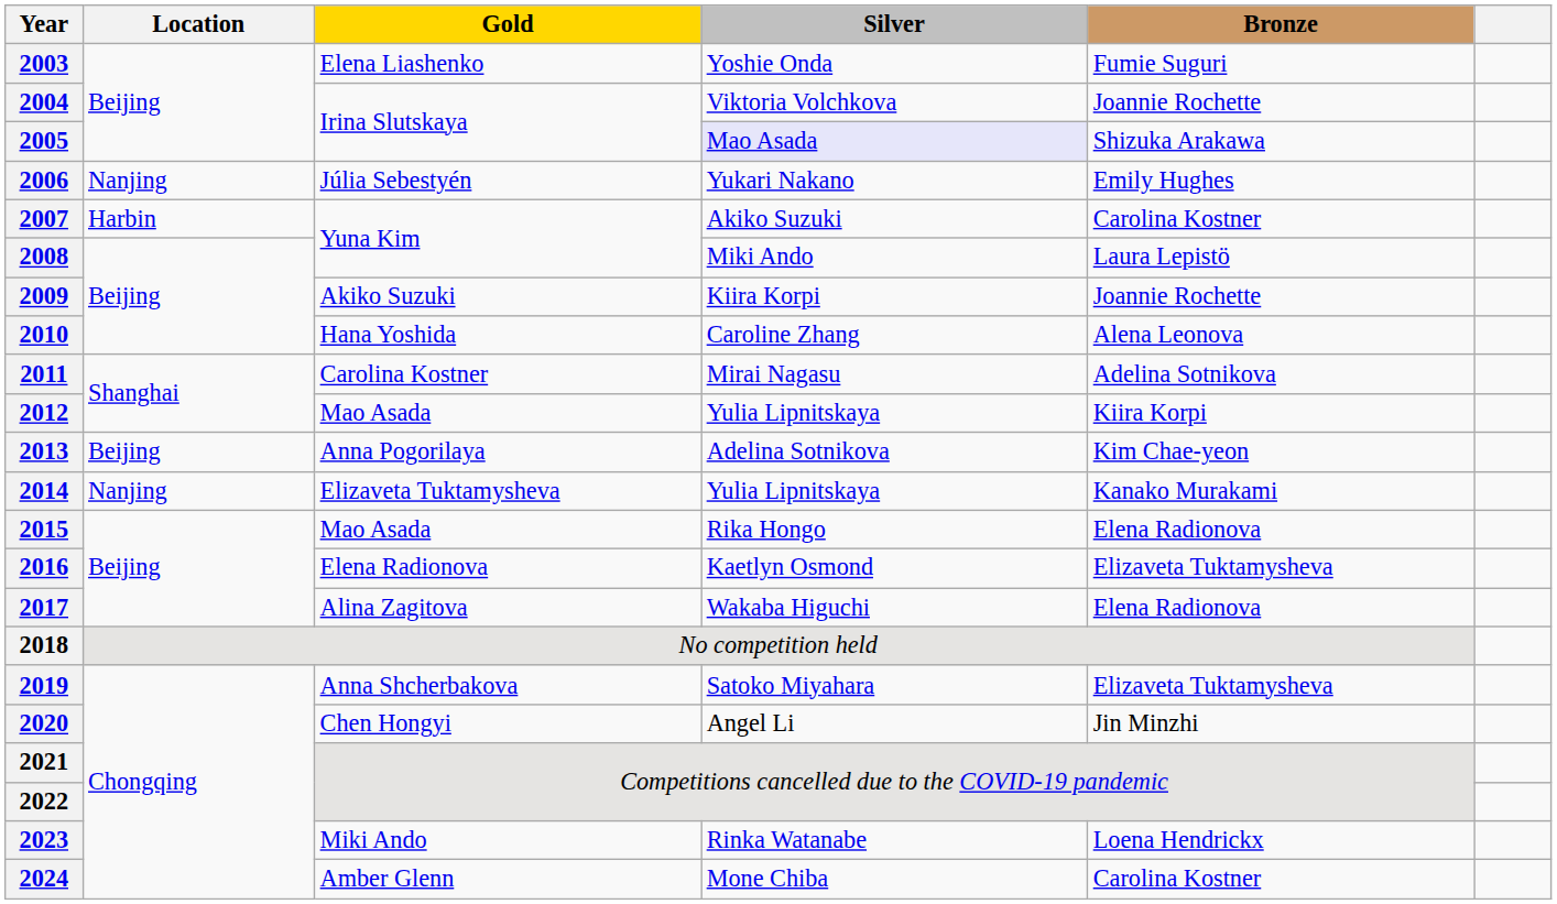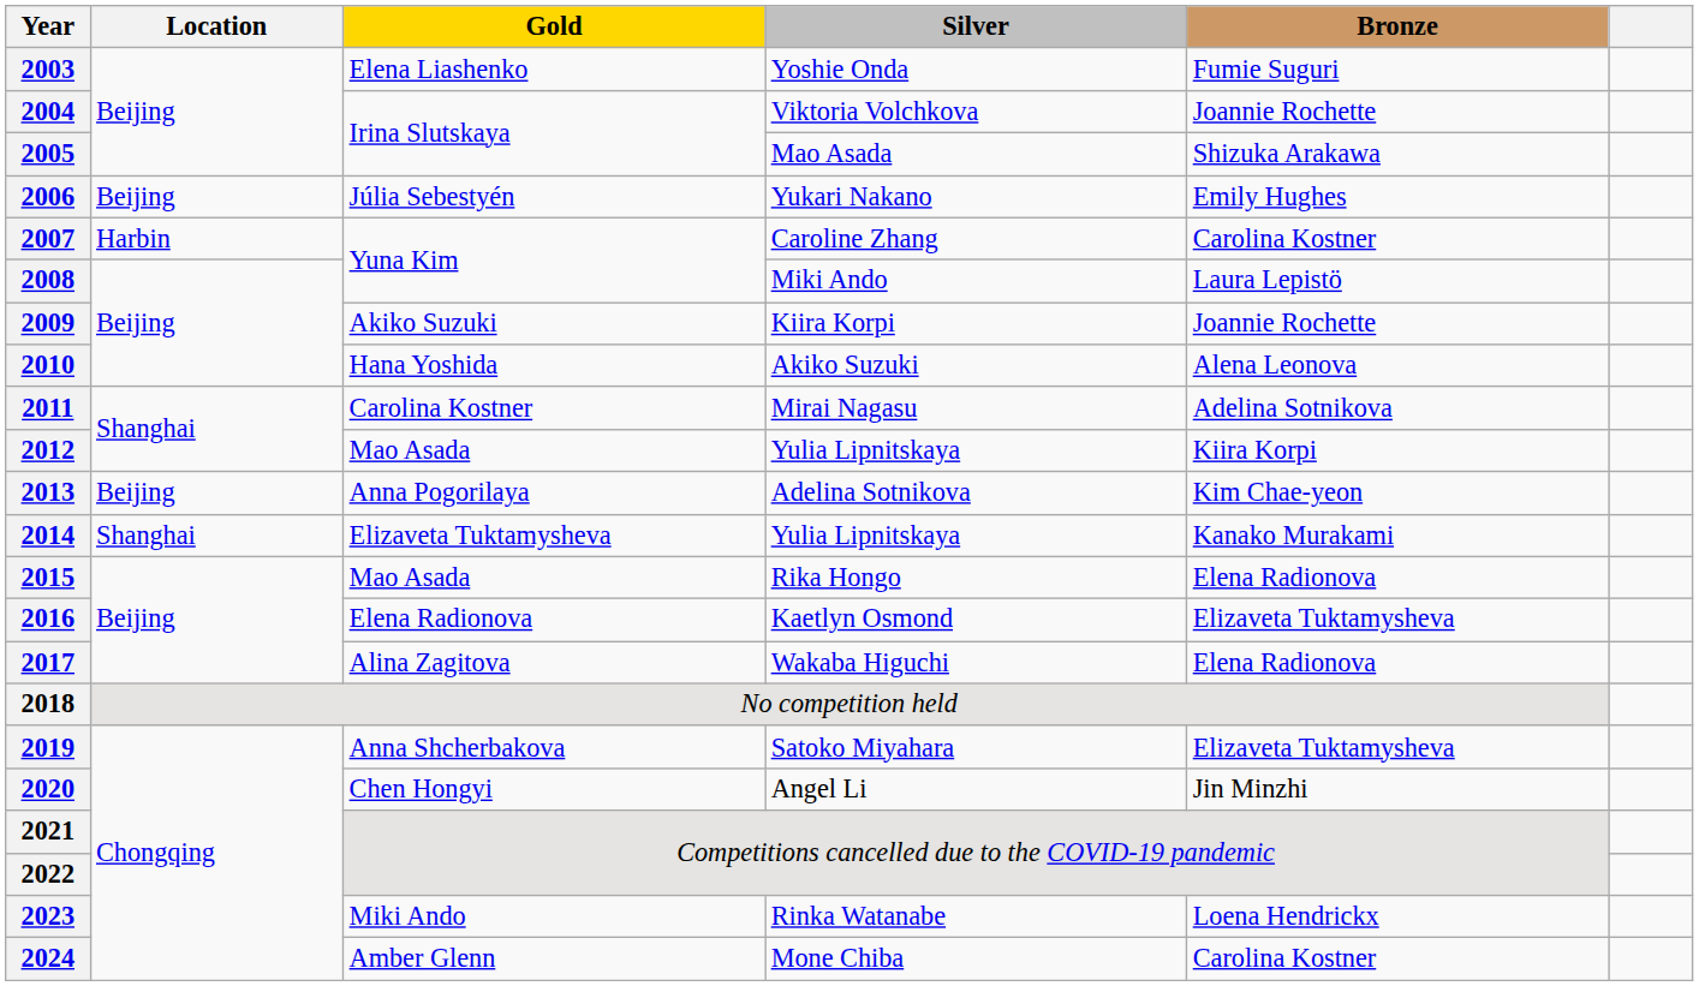2005 | Silver: lavender background -> no background
2006 | Location: Nanjing -> Beijing
2007 | Silver: Akiko Suzuki -> Caroline Zhang
2010 | Silver: Caroline Zhang -> Akiko Suzuki
2014 | Location: Nanjing -> Shanghai
